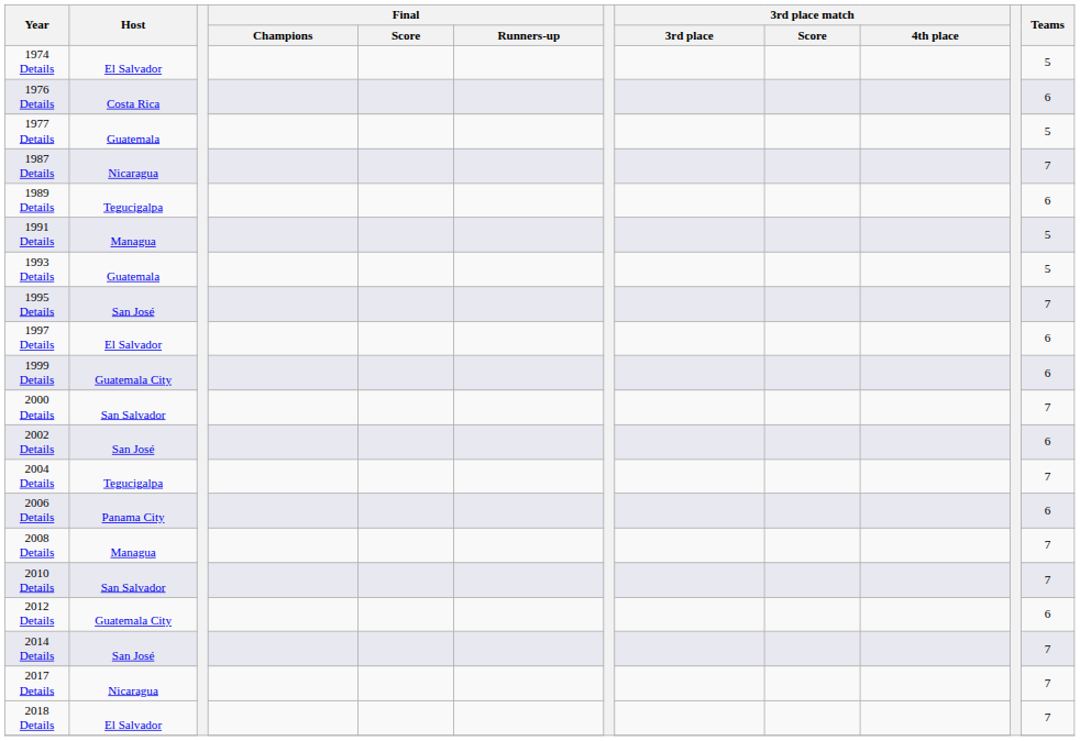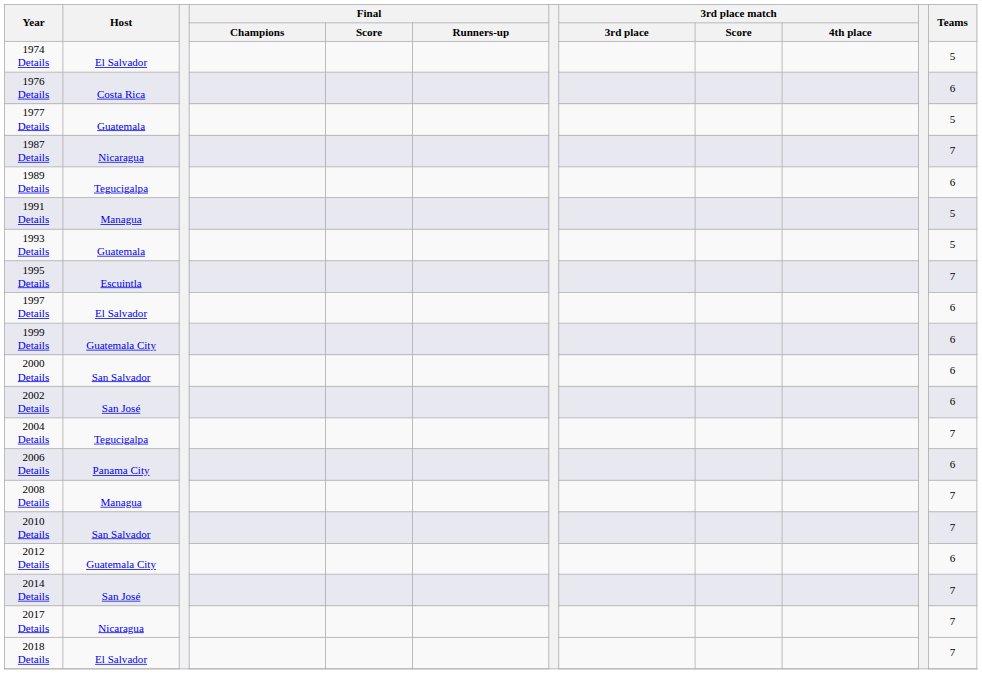1995 Details | Host: San José -> Escuintla
2000 Details | Teams: 7 -> 6
